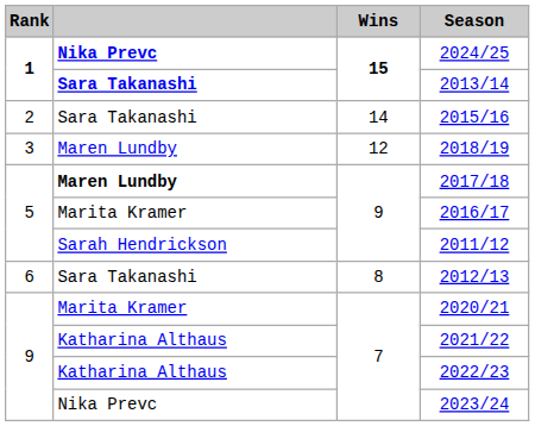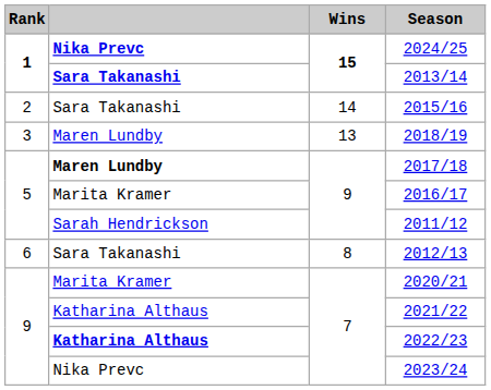2018/19 | Wins: 12 -> 13
2022/23 | column 2: normal -> bold
